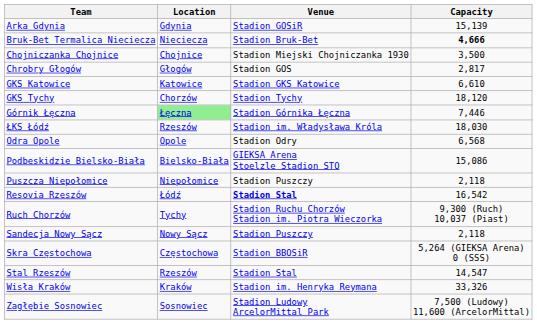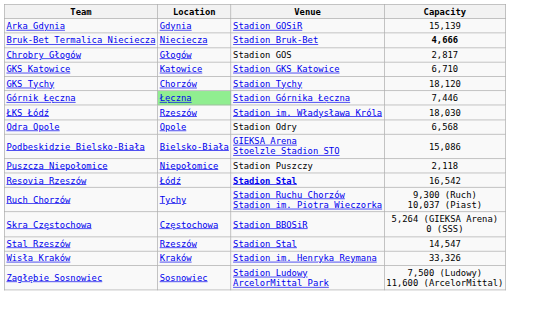- row: Chojniczanka Chojnice | Chojnice | Stadion Miejski Chojniczanka 1930 | 3,500
GKS Katowice | Capacity: 6,610 -> 6,710
- row: Sandecja Nowy Sącz | Nowy Sącz | Stadion Puszczy | 2,118
